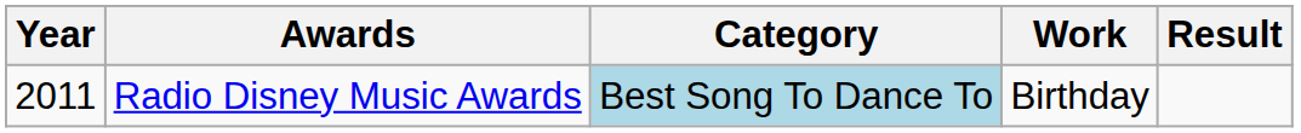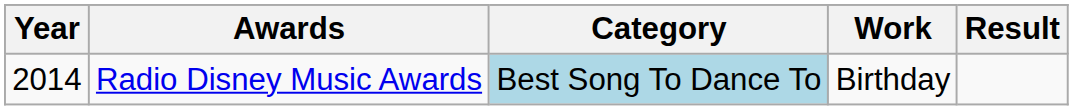Radio Disney Music Awards | Year: 2011 -> 2014
